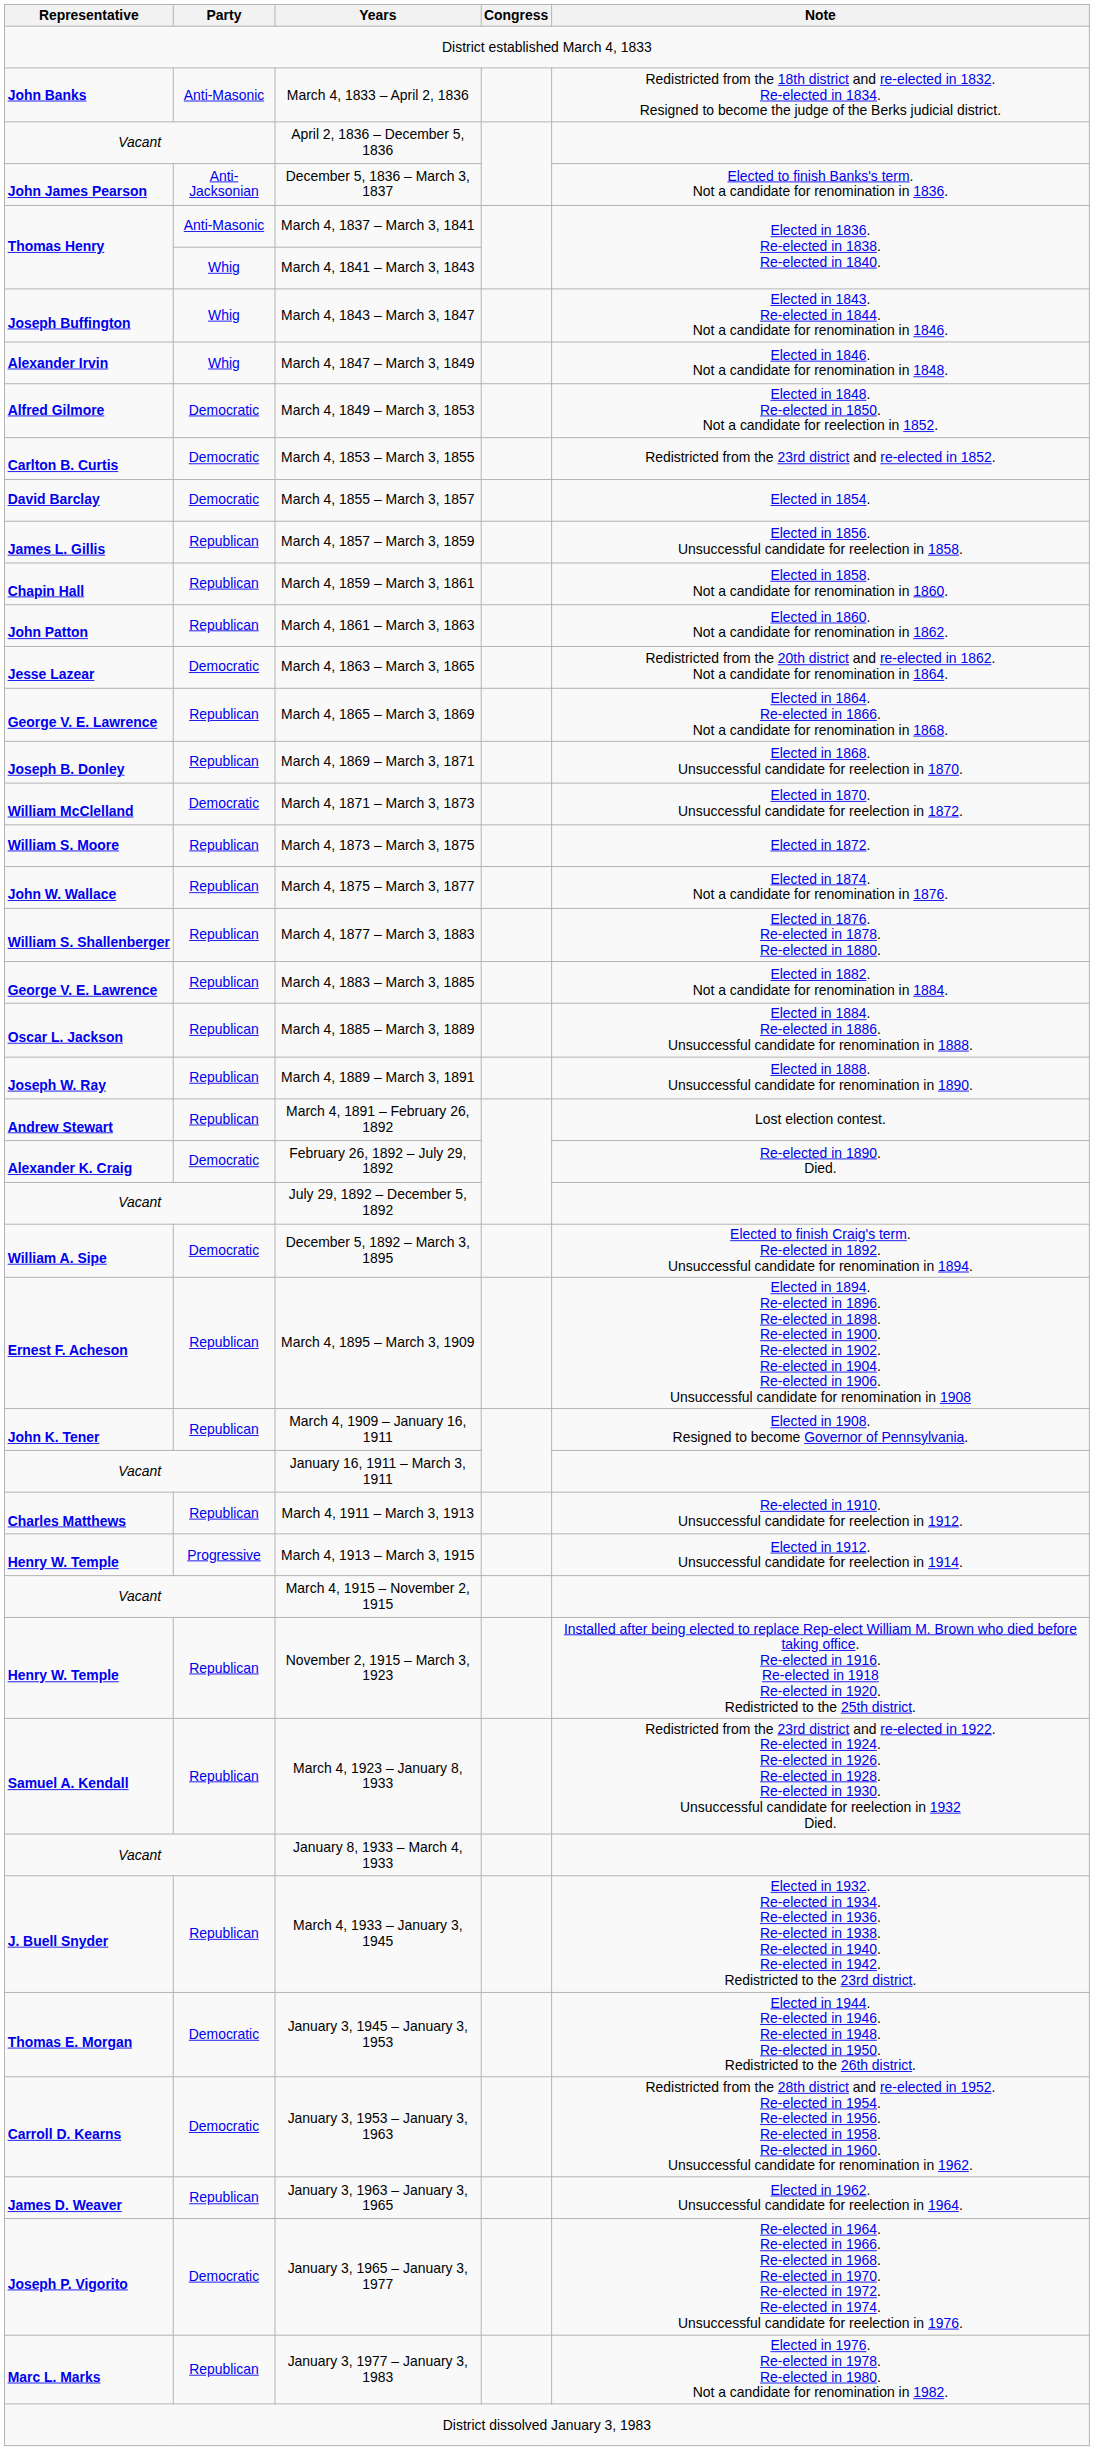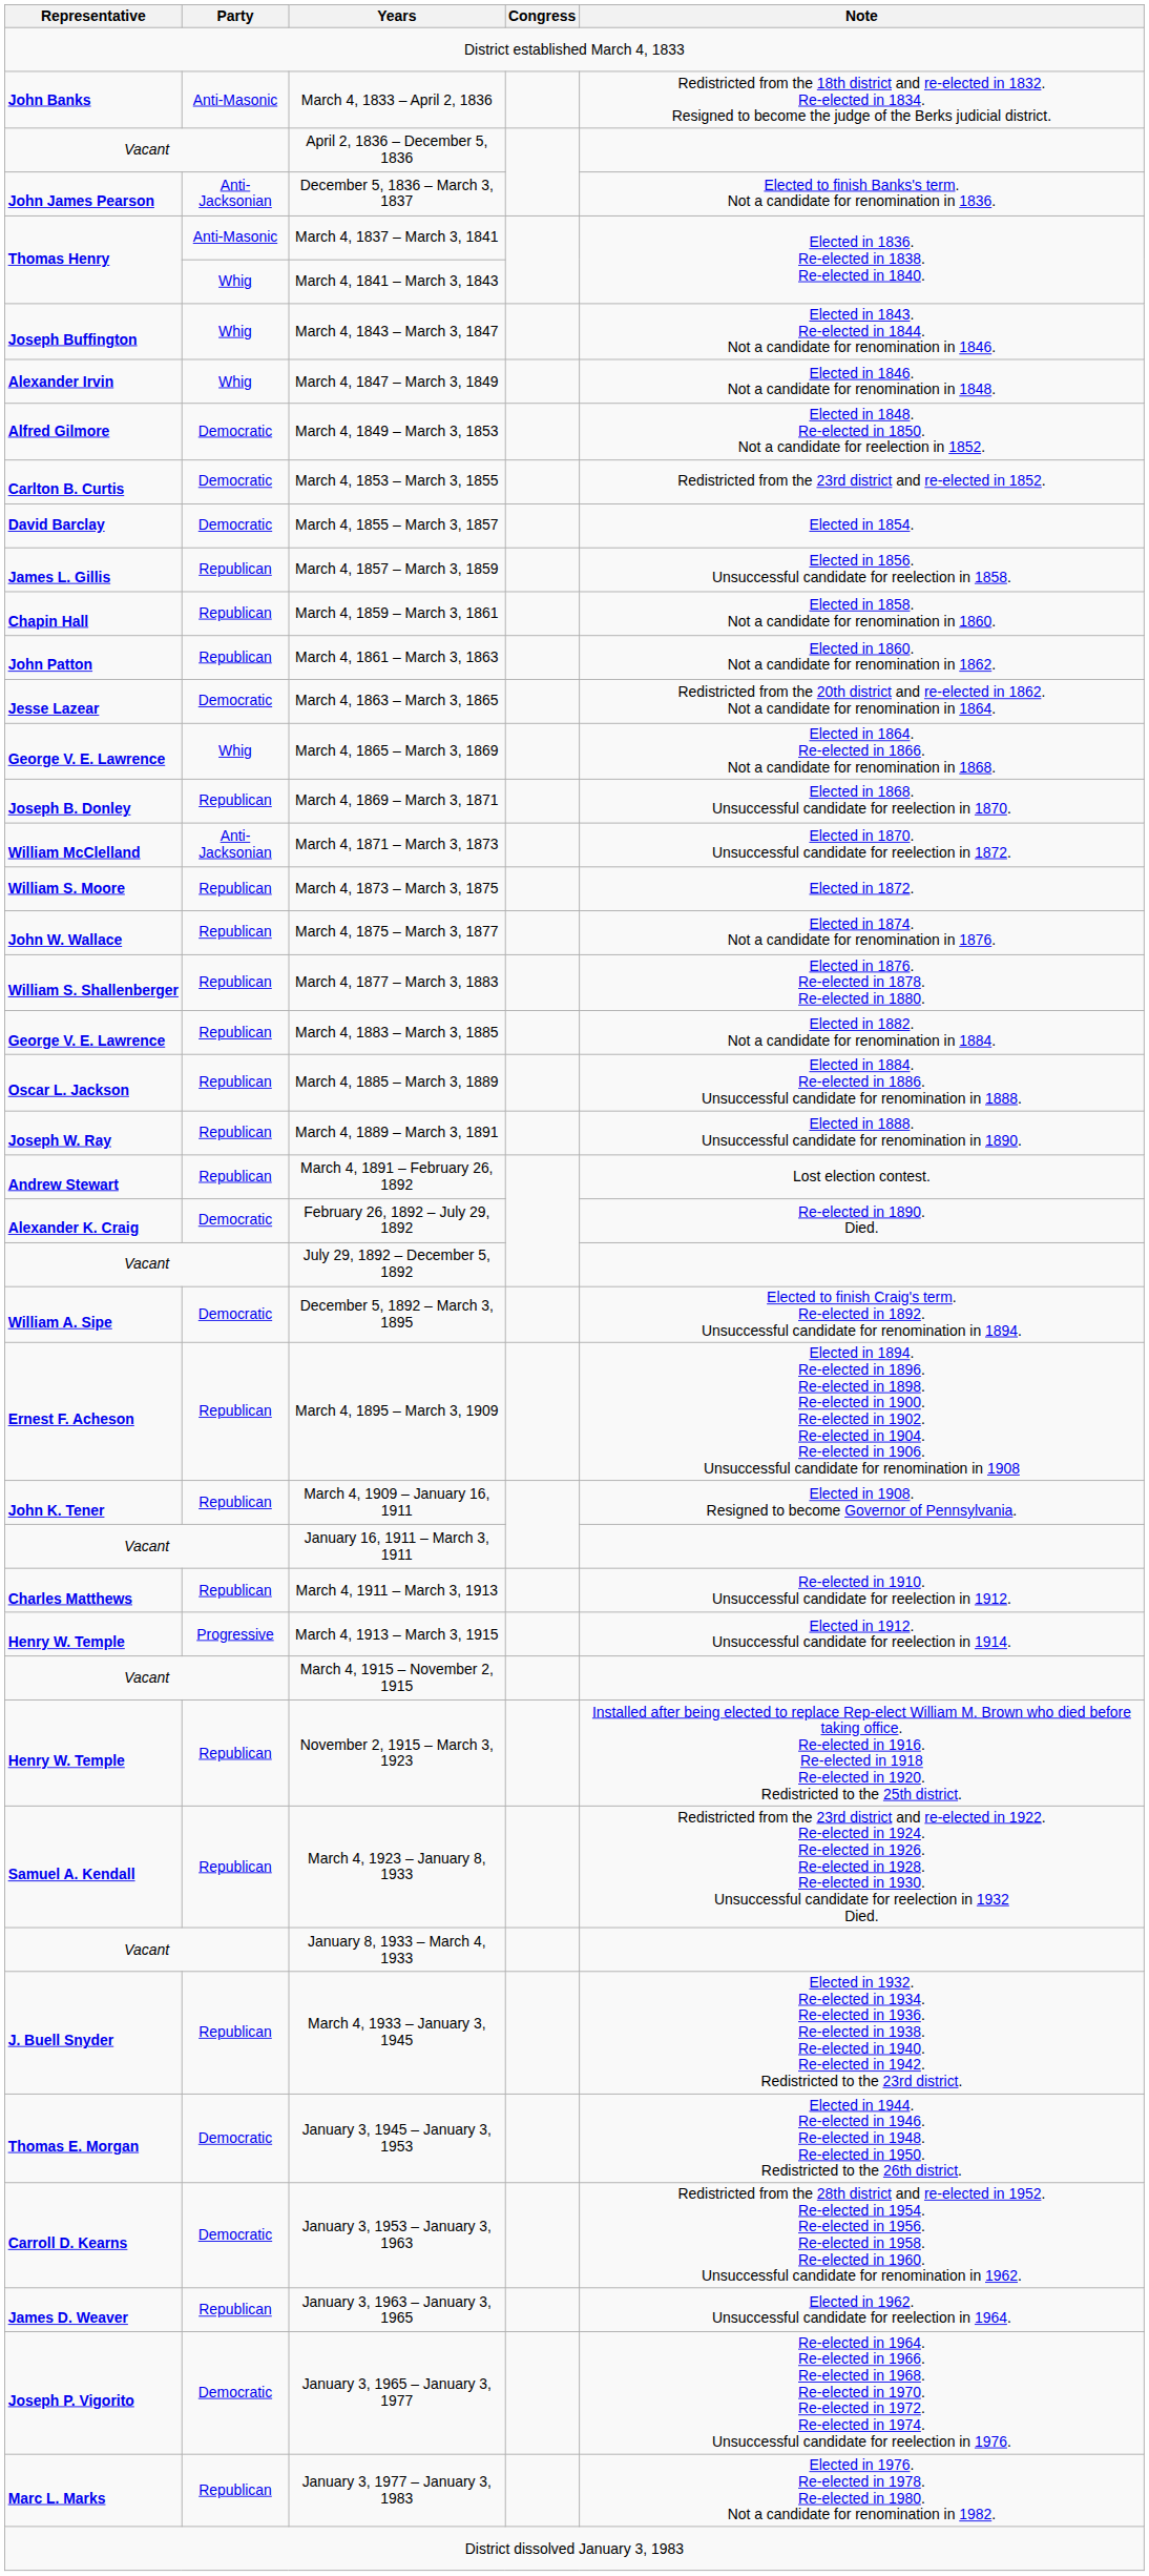March 4, 1865 – March 3, 1869 | Party: Republican -> Whig
March 4, 1871 – March 3, 1873 | Party: Democratic -> Anti-Jacksonian
